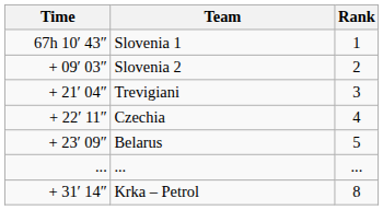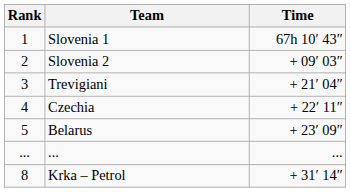columns swapped: Rank <-> Time
